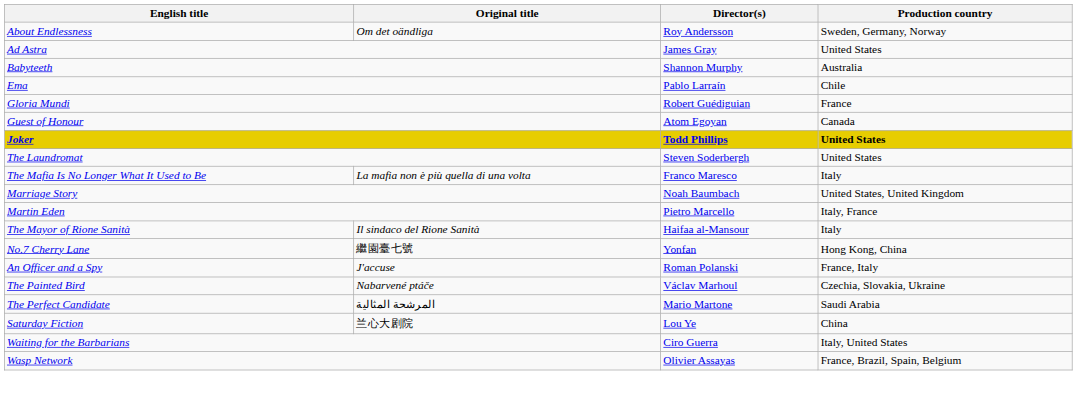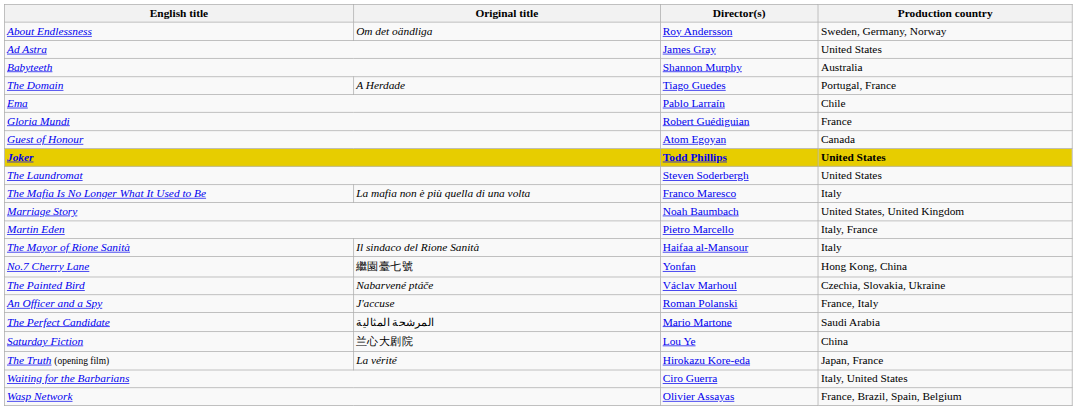+ row: The Domain | A Herdade | Tiago Guedes | Portugal, France
rows swapped: An Officer and a Spy <-> The Painted Bird
+ row: The Truth (opening film) | La vérité | Hirokazu Kore-eda | Japan, France
